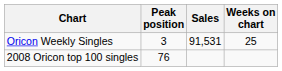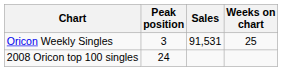2008 Oricon top 100 singles | Peak position: 76 -> 24
